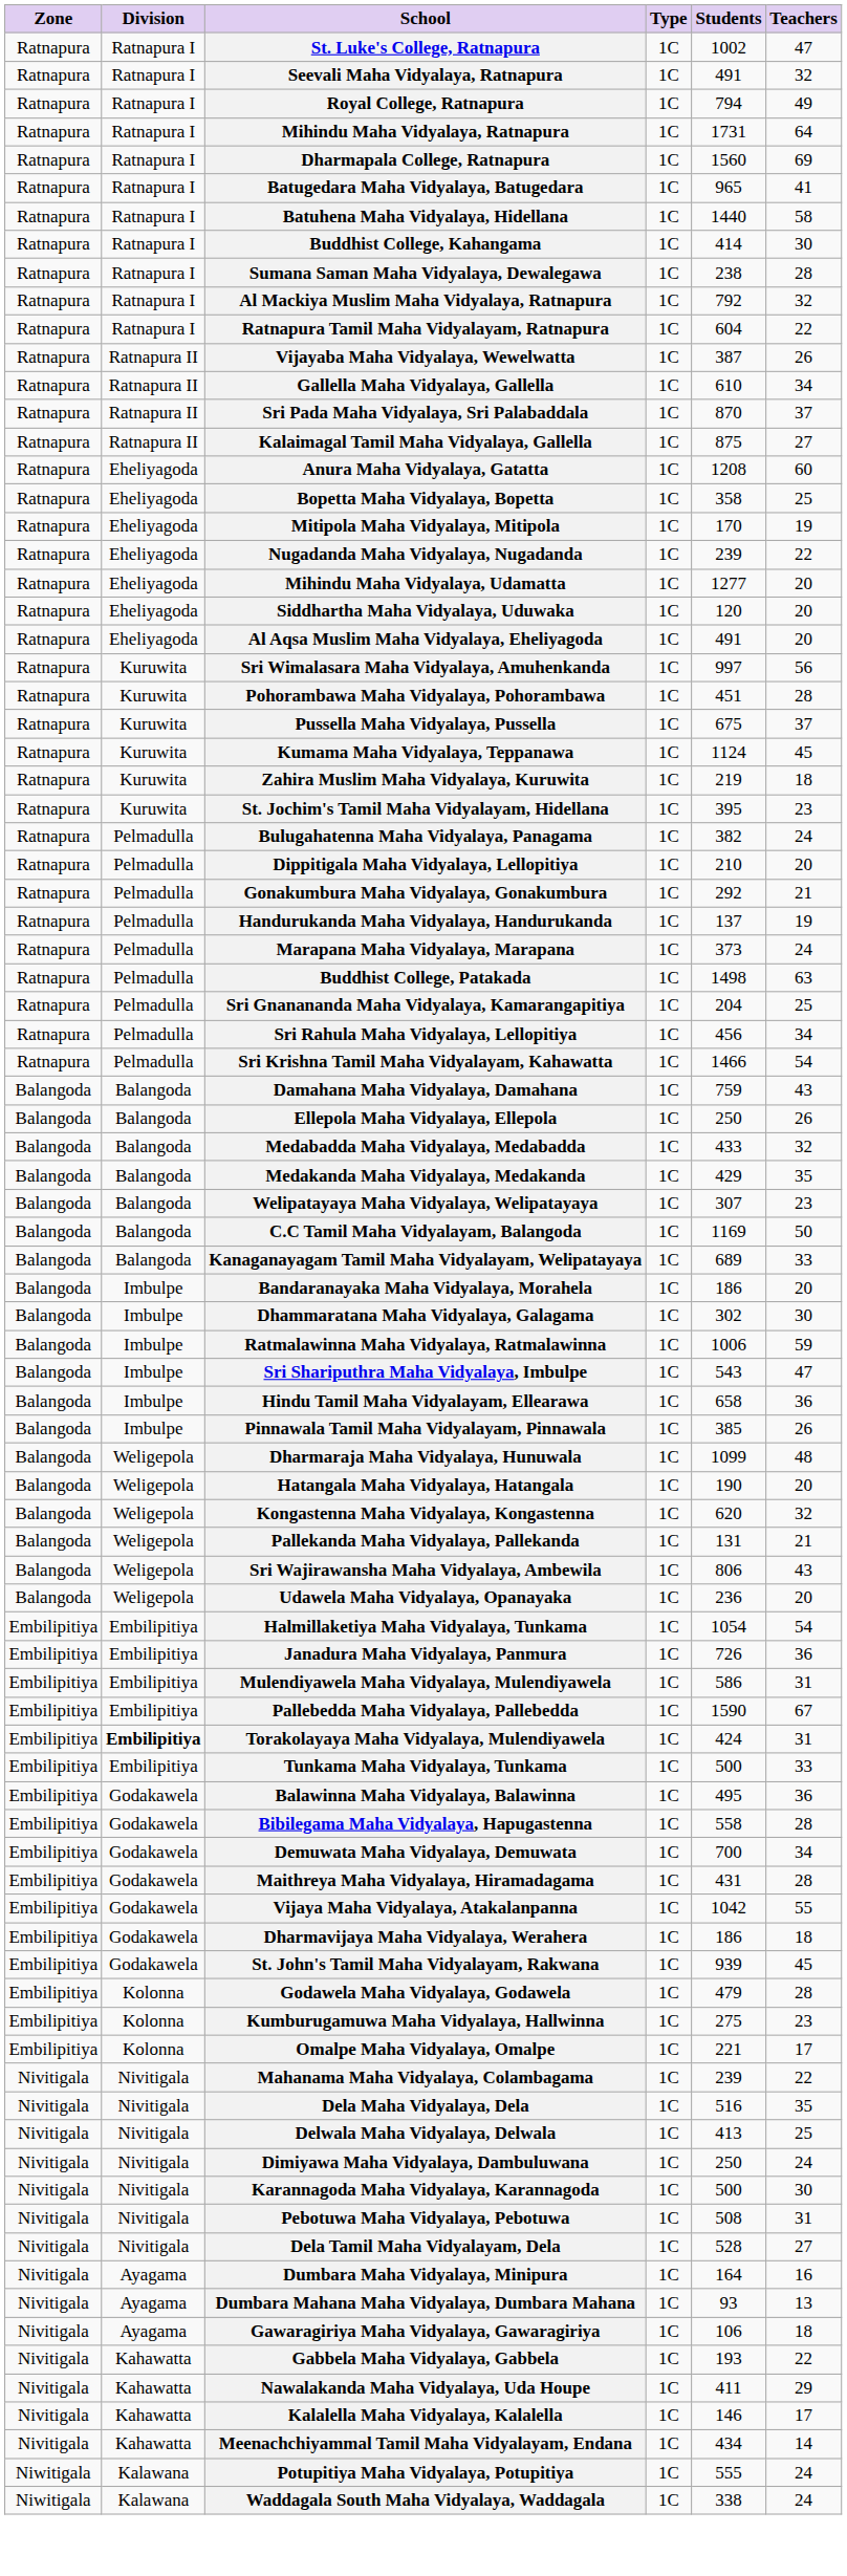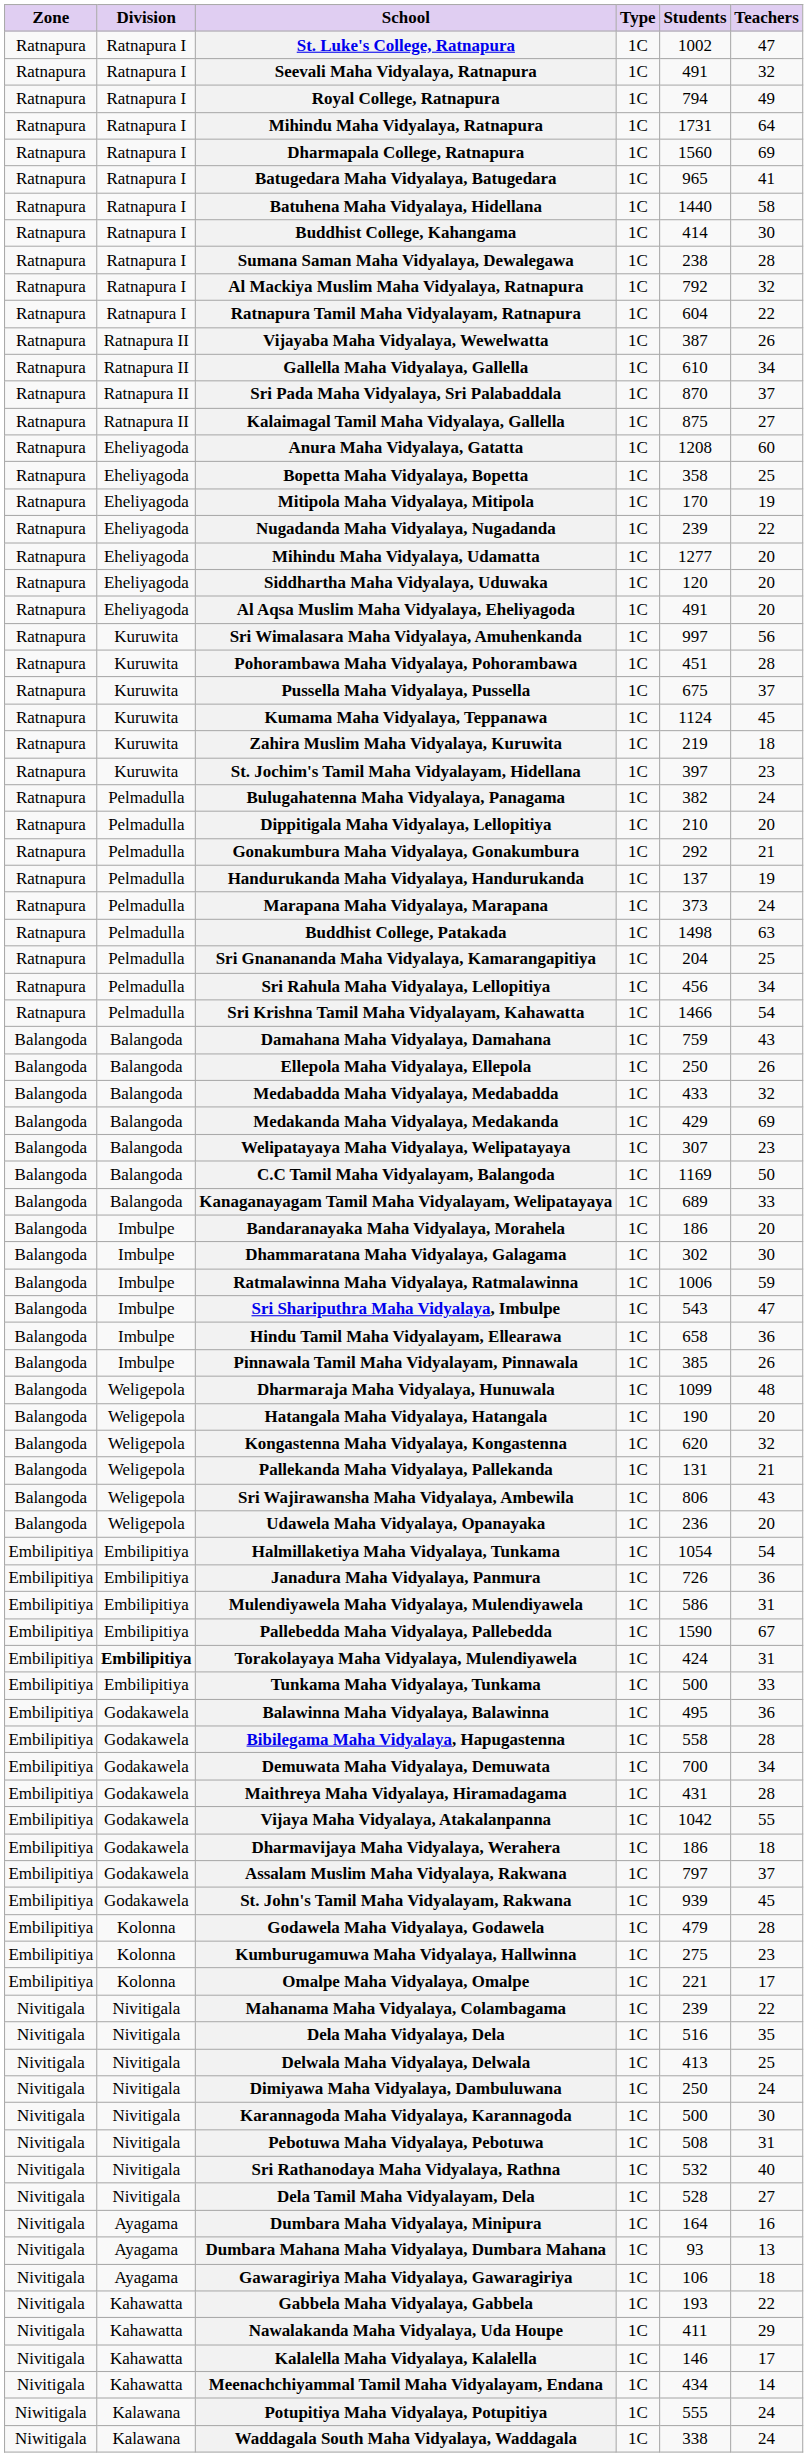St. Jochim's Tamil Maha Vidyalayam, Hidellana | Students: 395 -> 397
Medakanda Maha Vidyalaya, Medakanda | Teachers: 35 -> 69
+ row: Embilipitiya | Godakawela | Assalam Muslim Maha Vidyalaya, Rakwana | 1C | 797 | 37
+ row: Nivitigala | Nivitigala | Sri Rathanodaya Maha Vidyalaya, Rathna | 1C | 532 | 40
